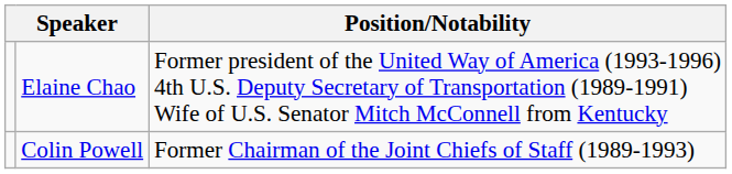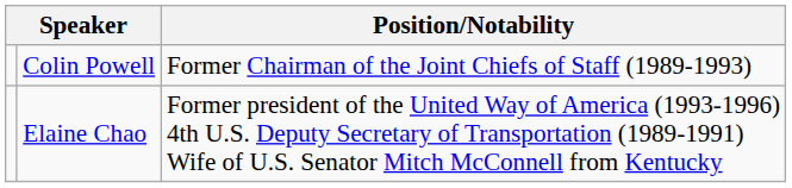rows swapped: Colin Powell <-> Elaine Chao
